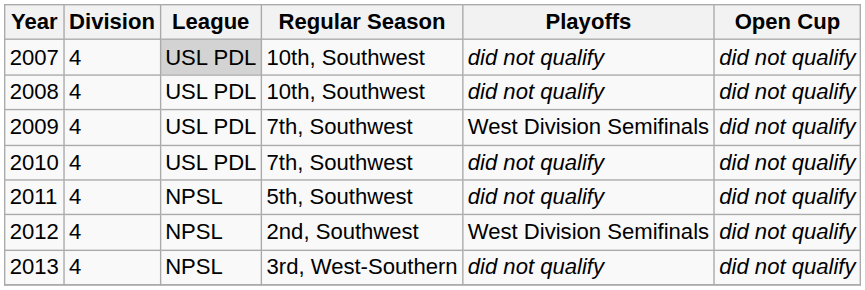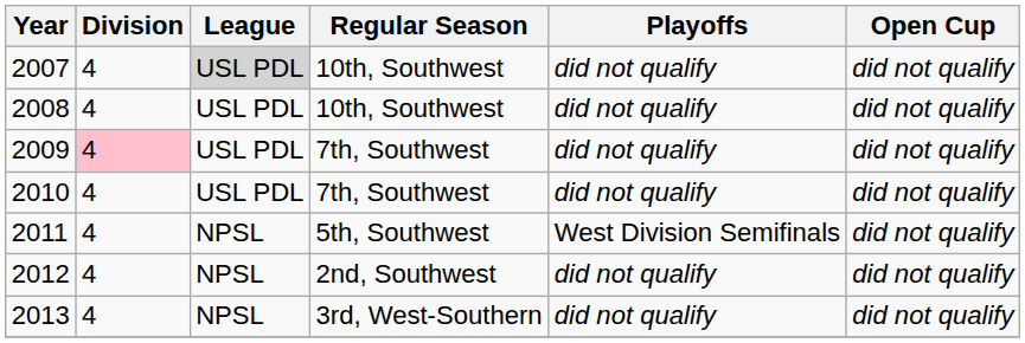2009 | Division: no background -> pink background
2009 | Playoffs: West Division Semifinals -> did not qualify
2011 | Playoffs: did not qualify -> West Division Semifinals
2012 | Playoffs: West Division Semifinals -> did not qualify
